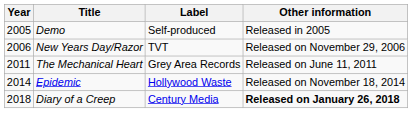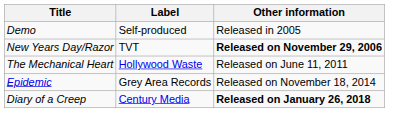- column: Year | 2005 | 2006 | 2011 | 2014 | 2018
New Years Day/Razor | Other information: normal -> bold
The Mechanical Heart | Label: Grey Area Records -> Hollywood Waste
Epidemic | Label: Hollywood Waste -> Grey Area Records
